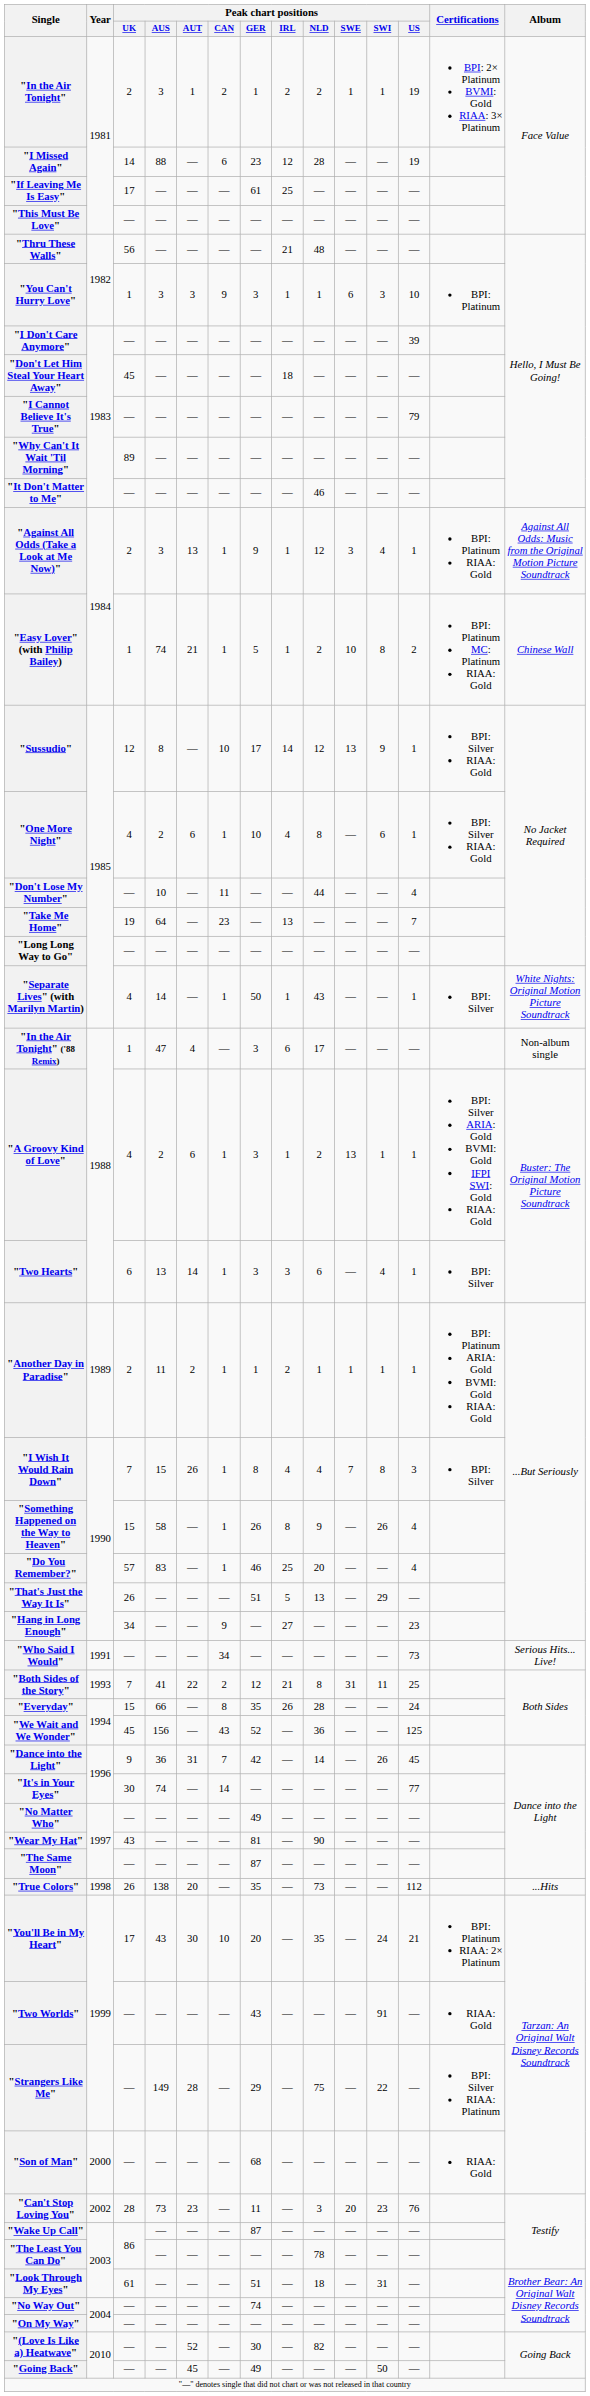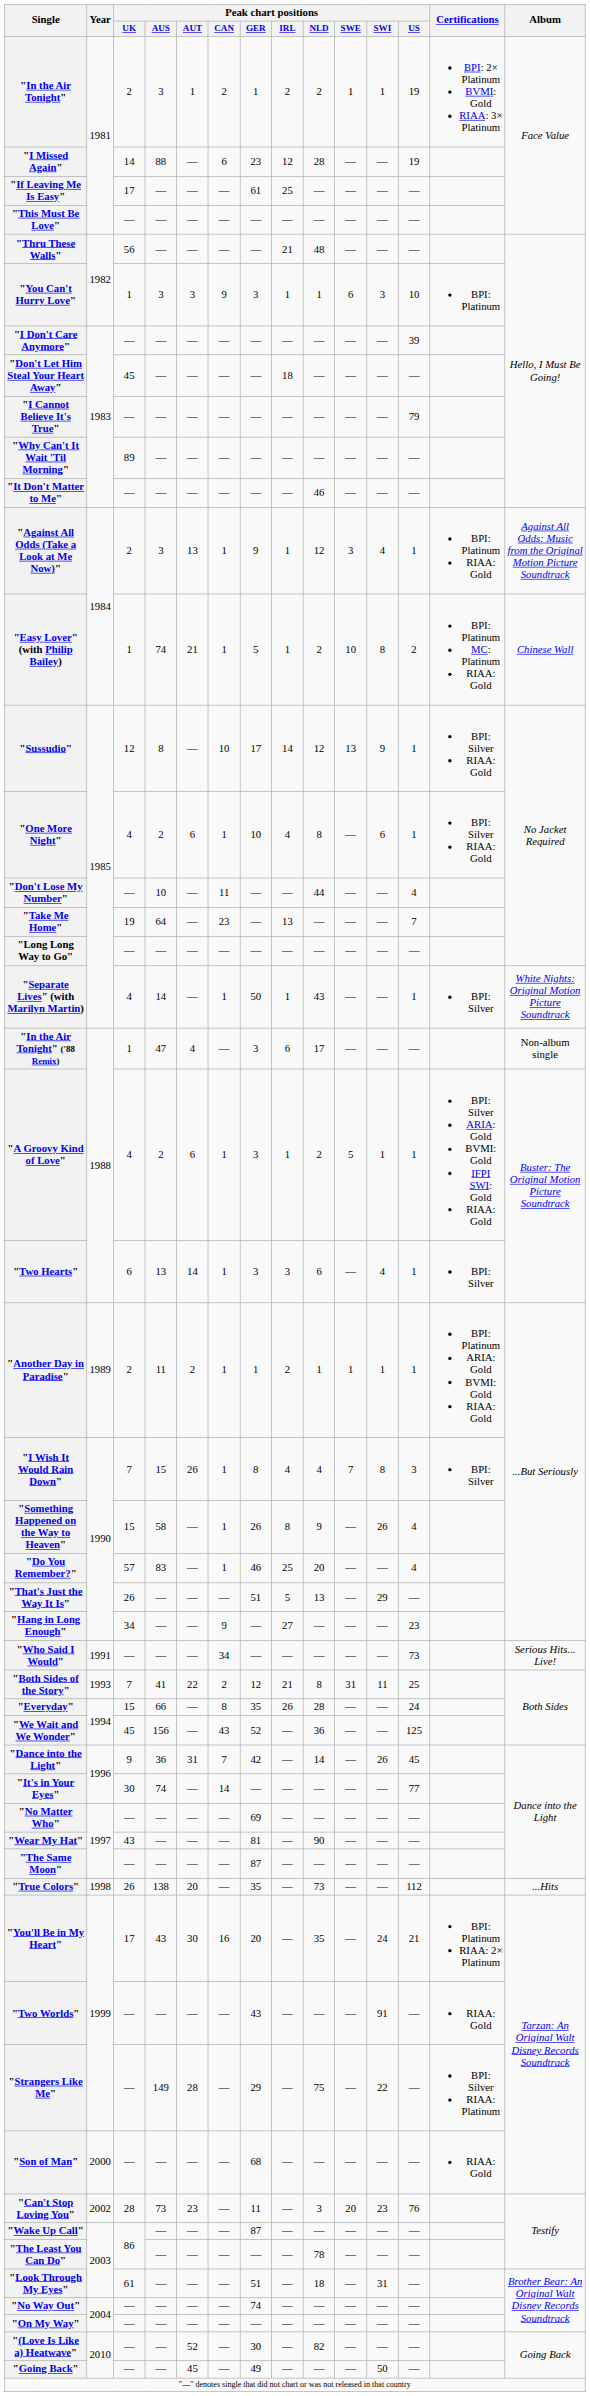"A Groovy Kind of Love" | Peak chart positions / SWE: 13 -> 5
"No Matter Who" | Peak chart positions / GER: 49 -> 69
"You'll Be in My Heart" | Peak chart positions / CAN: 10 -> 16
